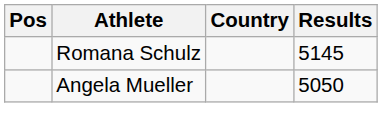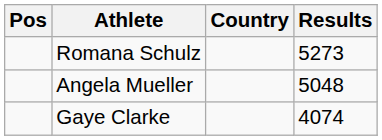Romana Schulz | Results: 5145 -> 5273
Angela Mueller | Results: 5050 -> 5048
+ row: Gaye Clarke | 4074
